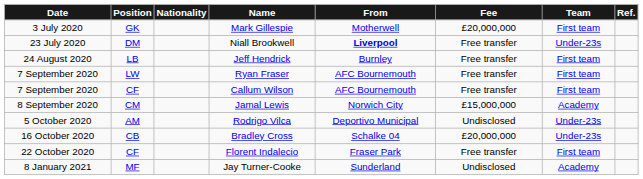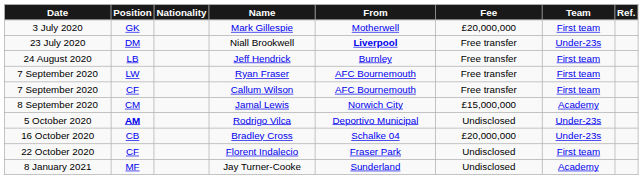Rodrigo Vilca | Position: normal -> bold
Florent Indalecio | Fee: Free transfer -> Undisclosed
